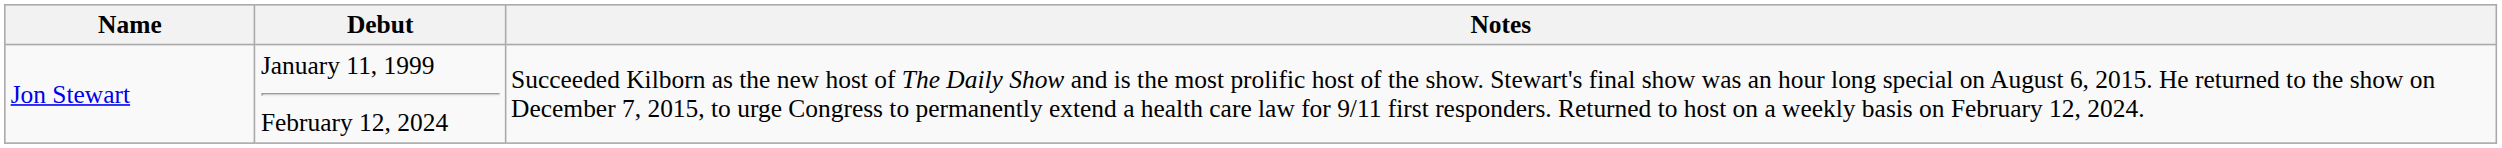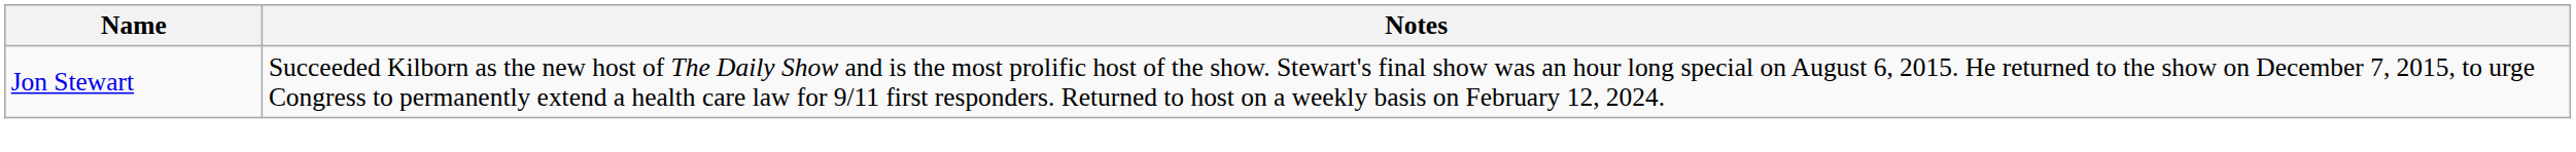- column: Debut | January 11, 1999 February 12, 2024
